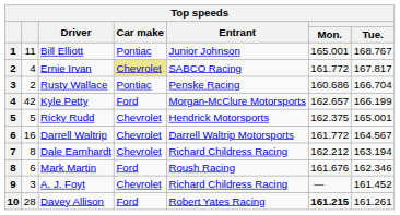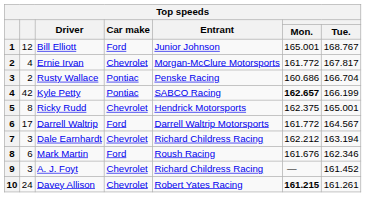Bill Elliott | column 2: 11 -> 12
Bill Elliott | Car make: Pontiac -> Ford
Ernie Irvan | Car make: khaki background -> no background
Ernie Irvan | Entrant: SABCO Racing -> Morgan-McClure Motorsports
Kyle Petty | Car make: Ford -> Pontiac
Kyle Petty | Entrant: Morgan-McClure Motorsports -> SABCO Racing
Kyle Petty | Mon.: normal -> bold
Ricky Rudd | column 2: 5 -> 8
Darrell Waltrip | column 2: 16 -> 17
Darrell Waltrip | Car make: Chevrolet -> Ford
Dale Earnhardt | column 2: 8 -> 3
Davey Allison | column 2: 28 -> 24
Davey Allison | Car make: Ford -> Chevrolet
